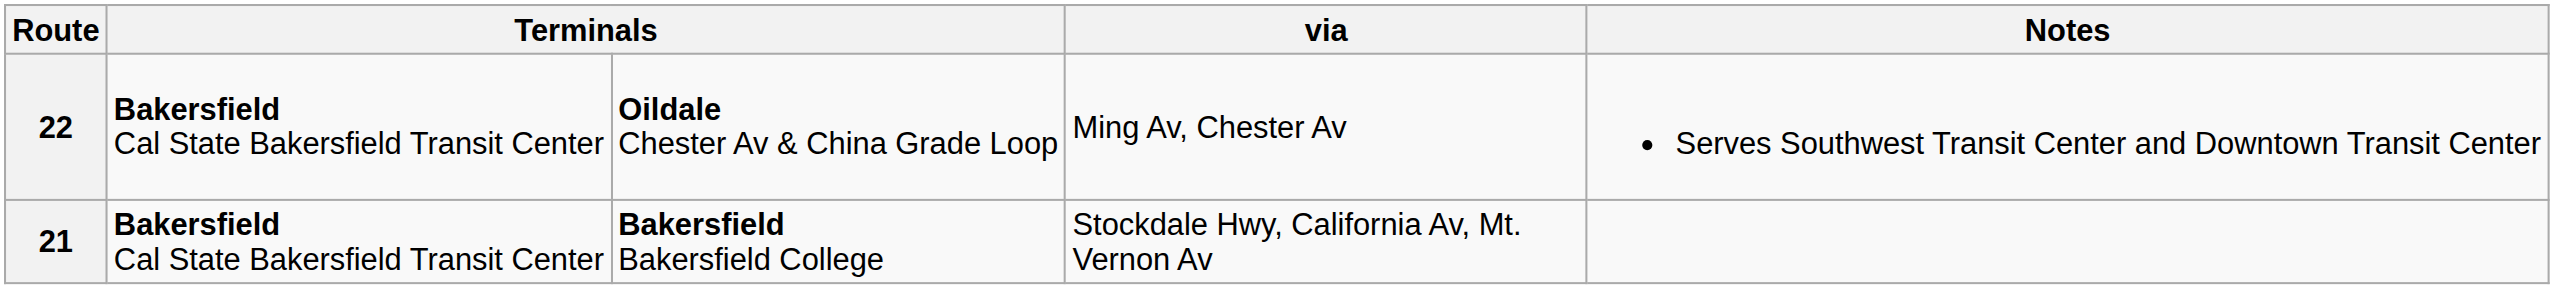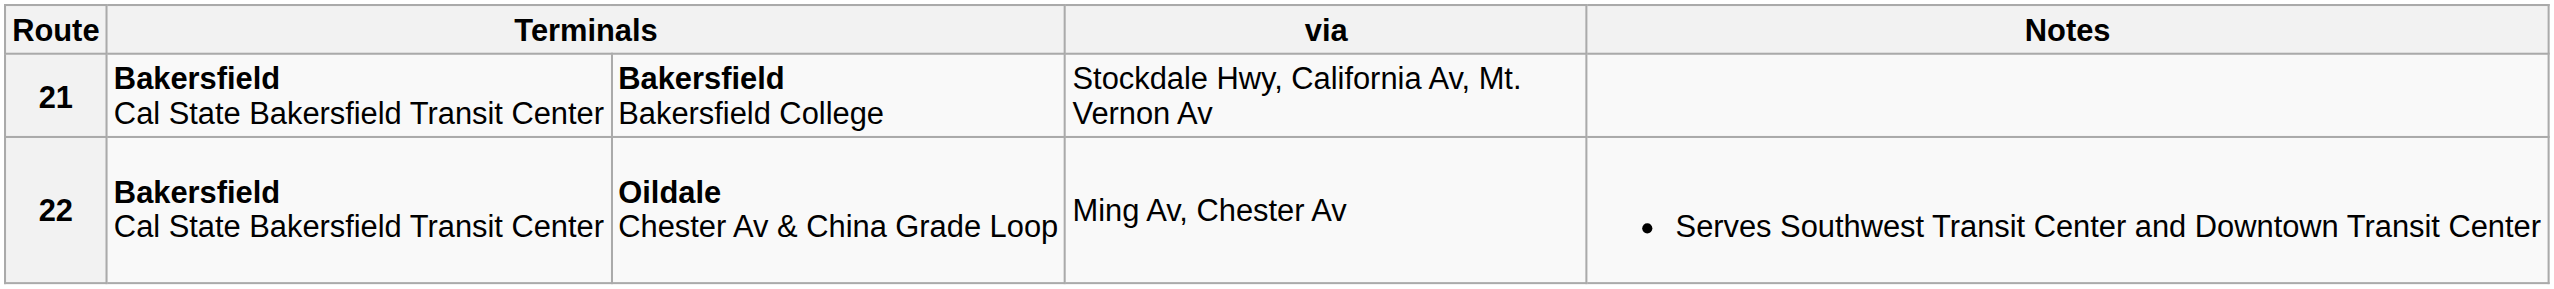rows swapped: 21 <-> 22
